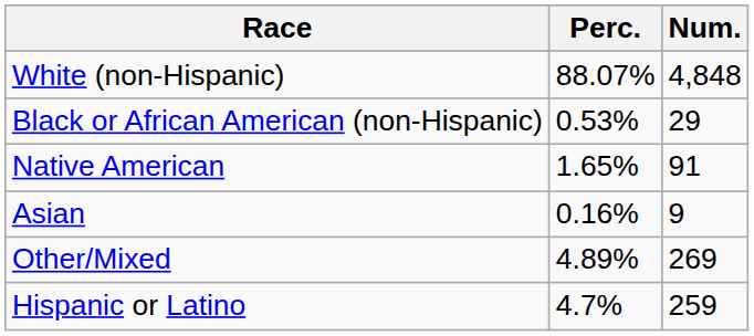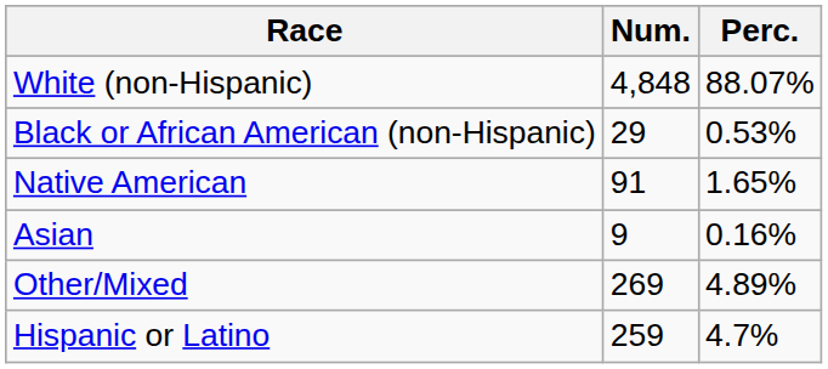columns swapped: Num. <-> Perc.
